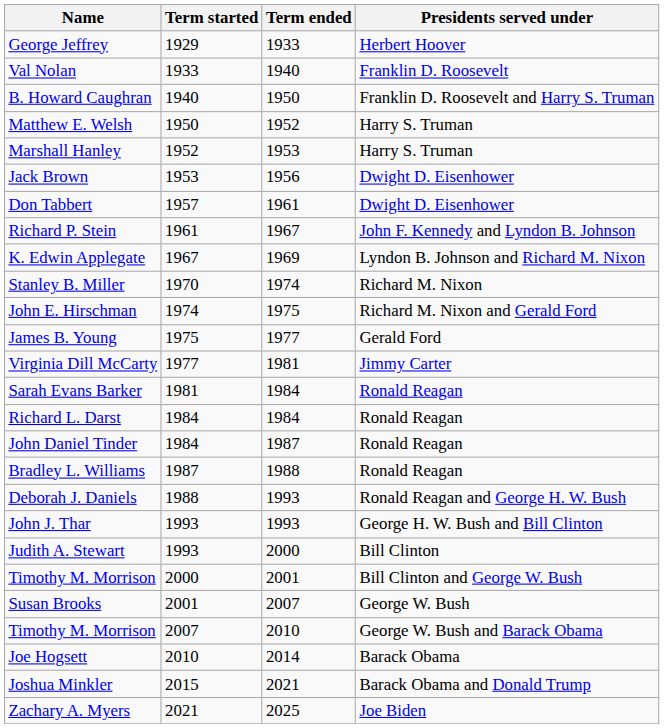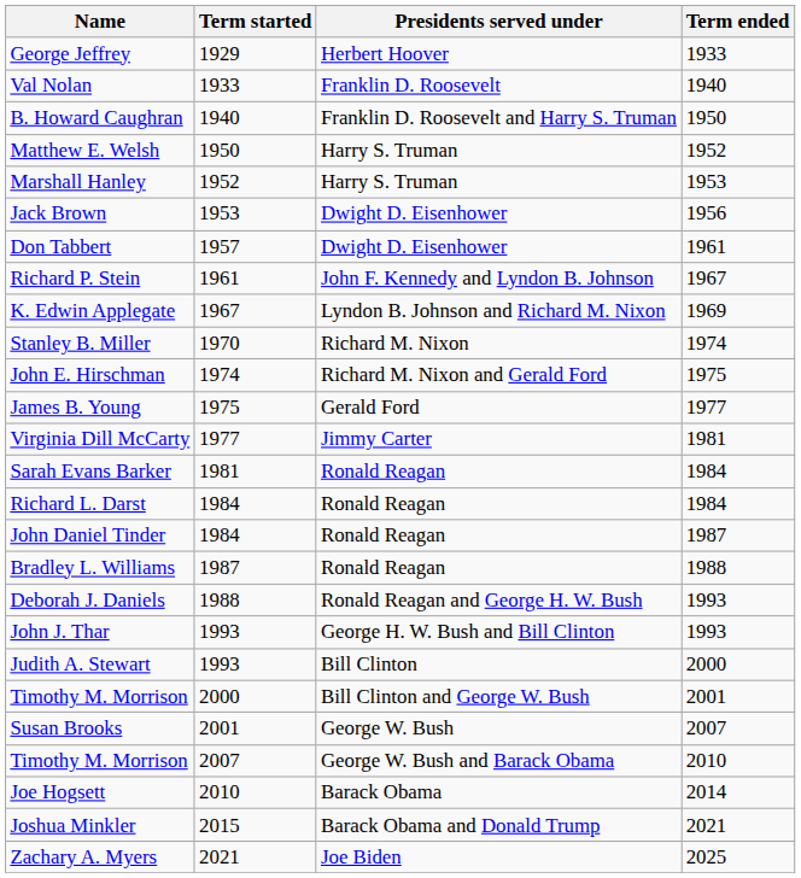columns swapped: Term ended <-> Presidents served under
